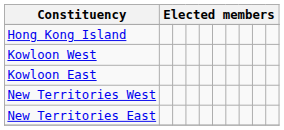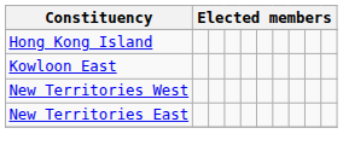- row: Kowloon West
